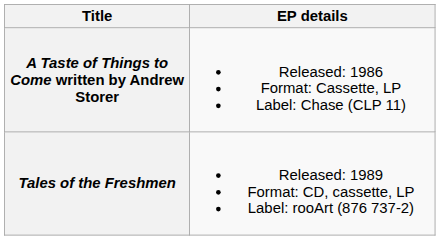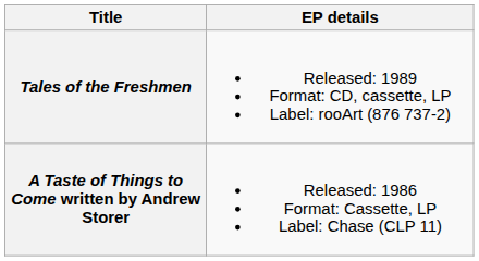rows swapped: A Taste of Things to Come written by Andrew Storer <-> Tales of the Freshmen
